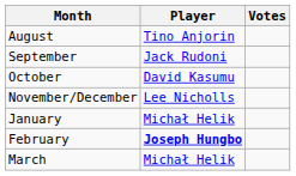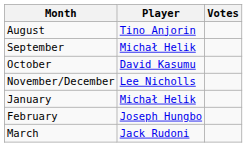September | Player: Jack Rudoni -> Michał Helik
February | Player: bold -> normal
March | Player: Michał Helik -> Jack Rudoni
